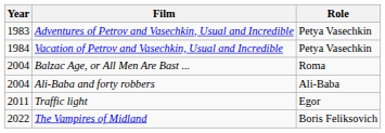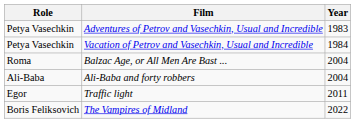columns swapped: Year <-> Role
